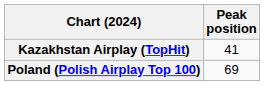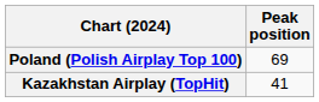rows swapped: Kazakhstan Airplay (TopHit) <-> Poland (Polish Airplay Top 100)
